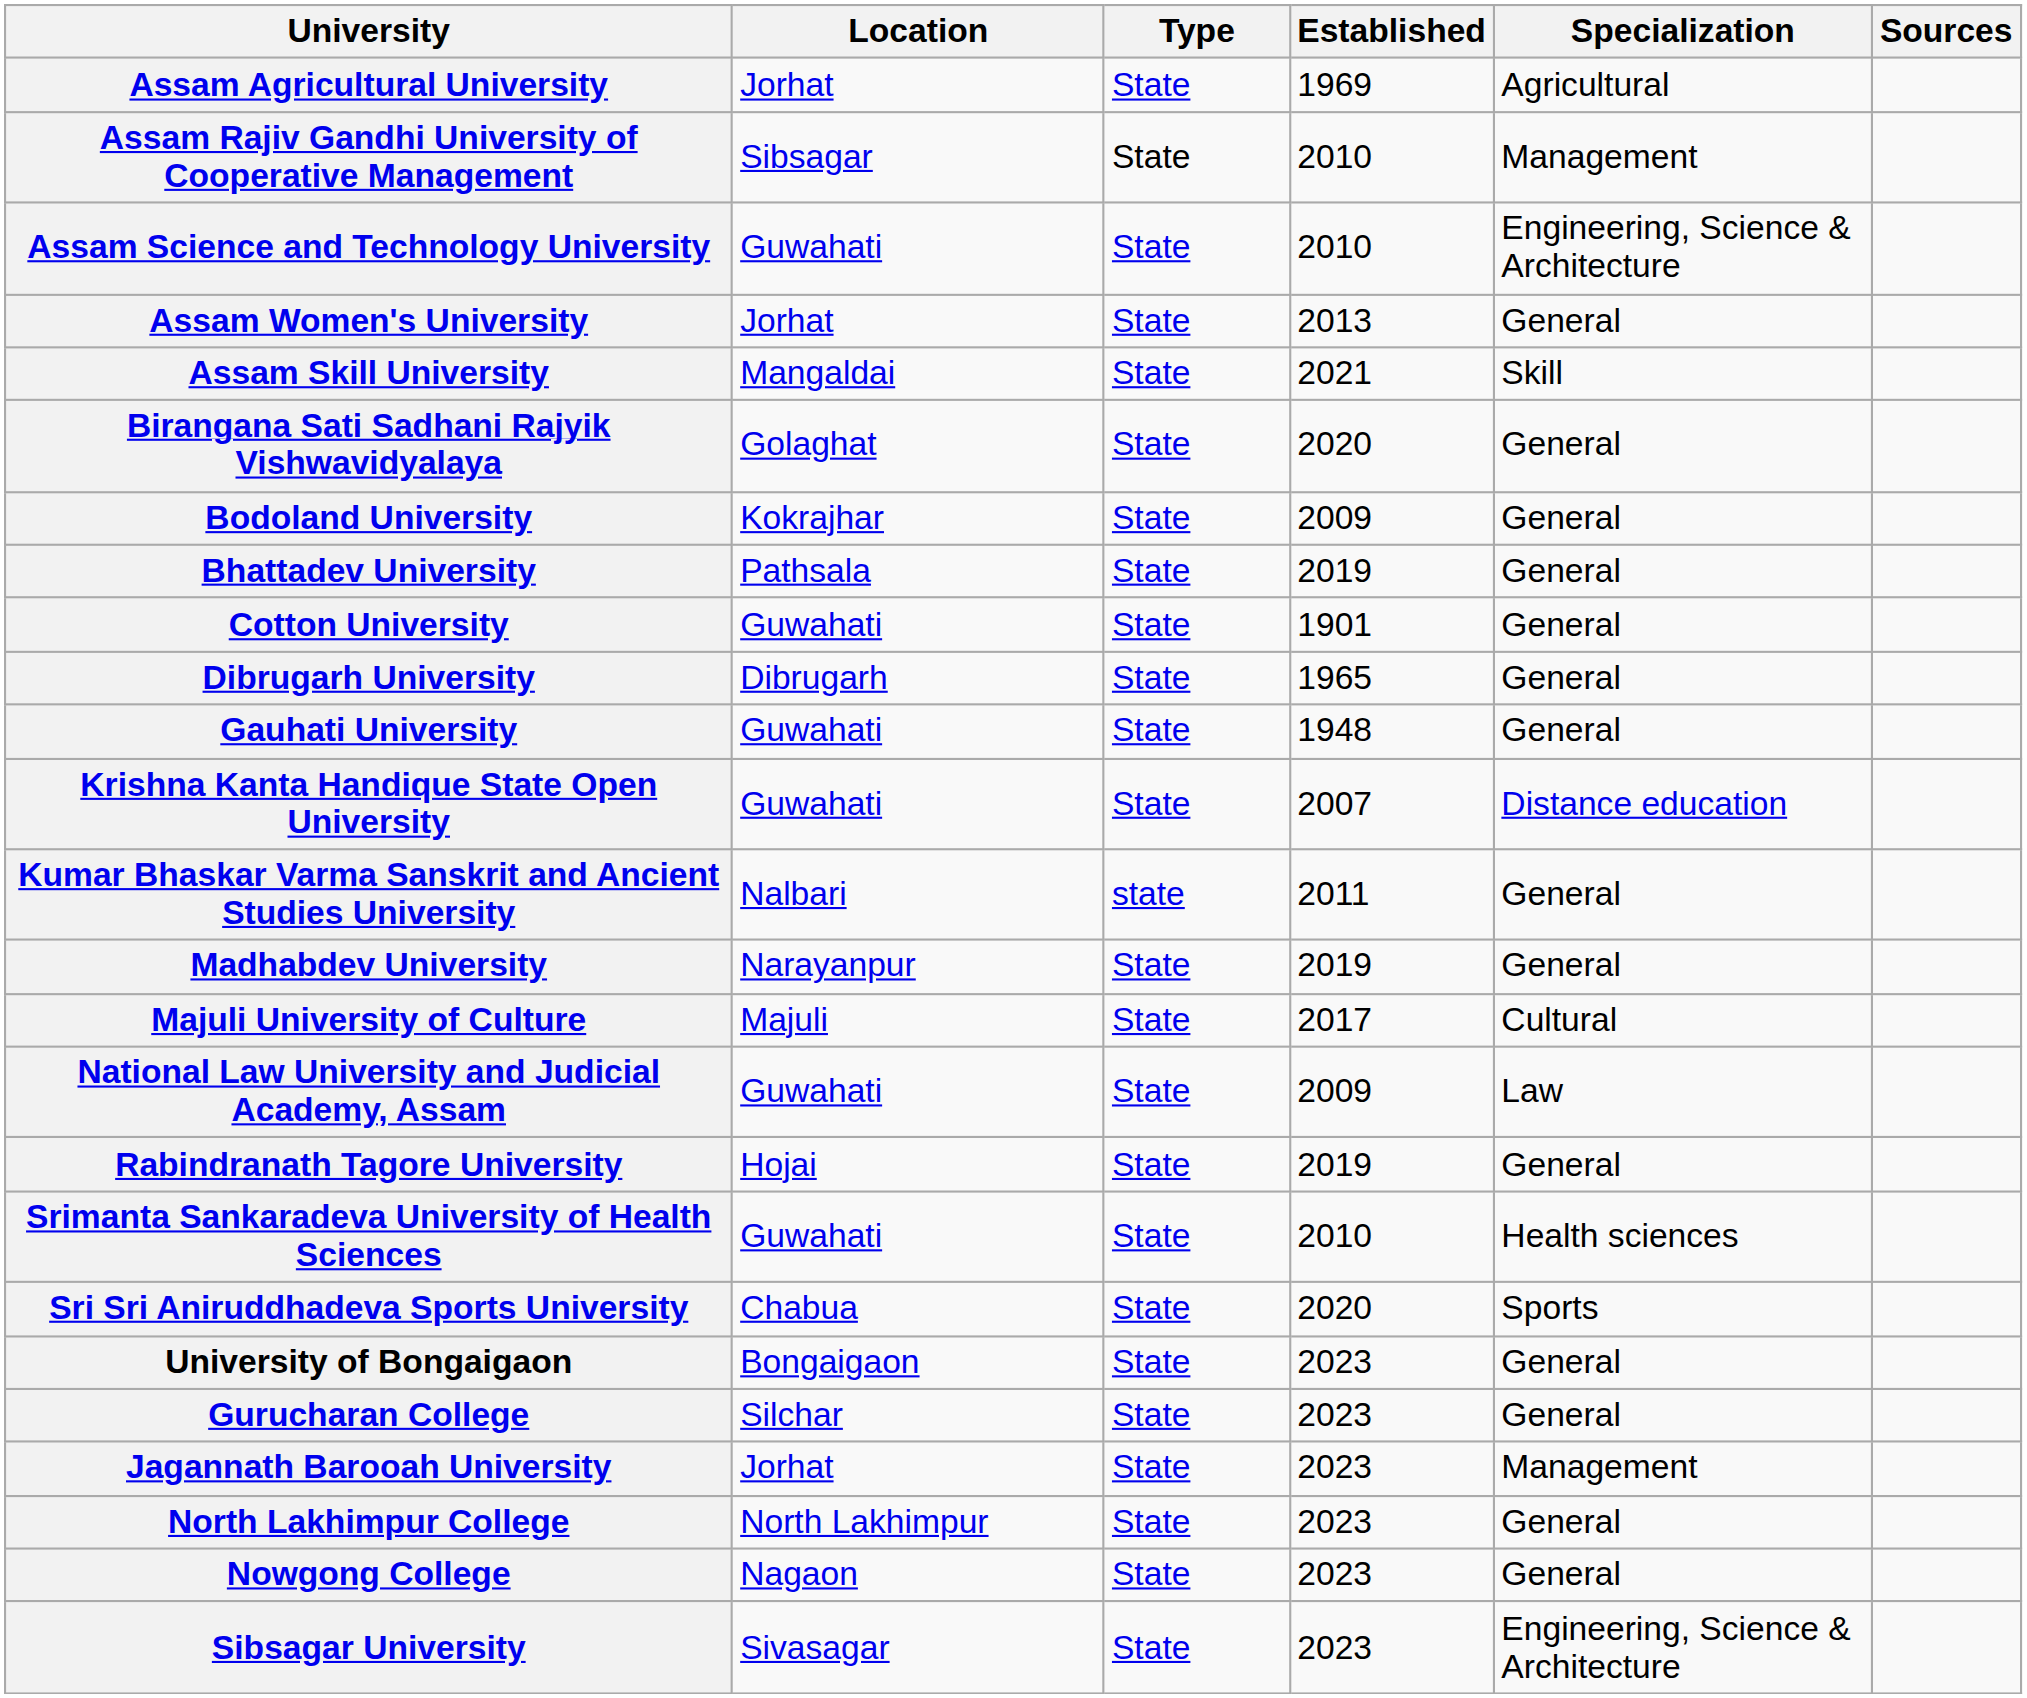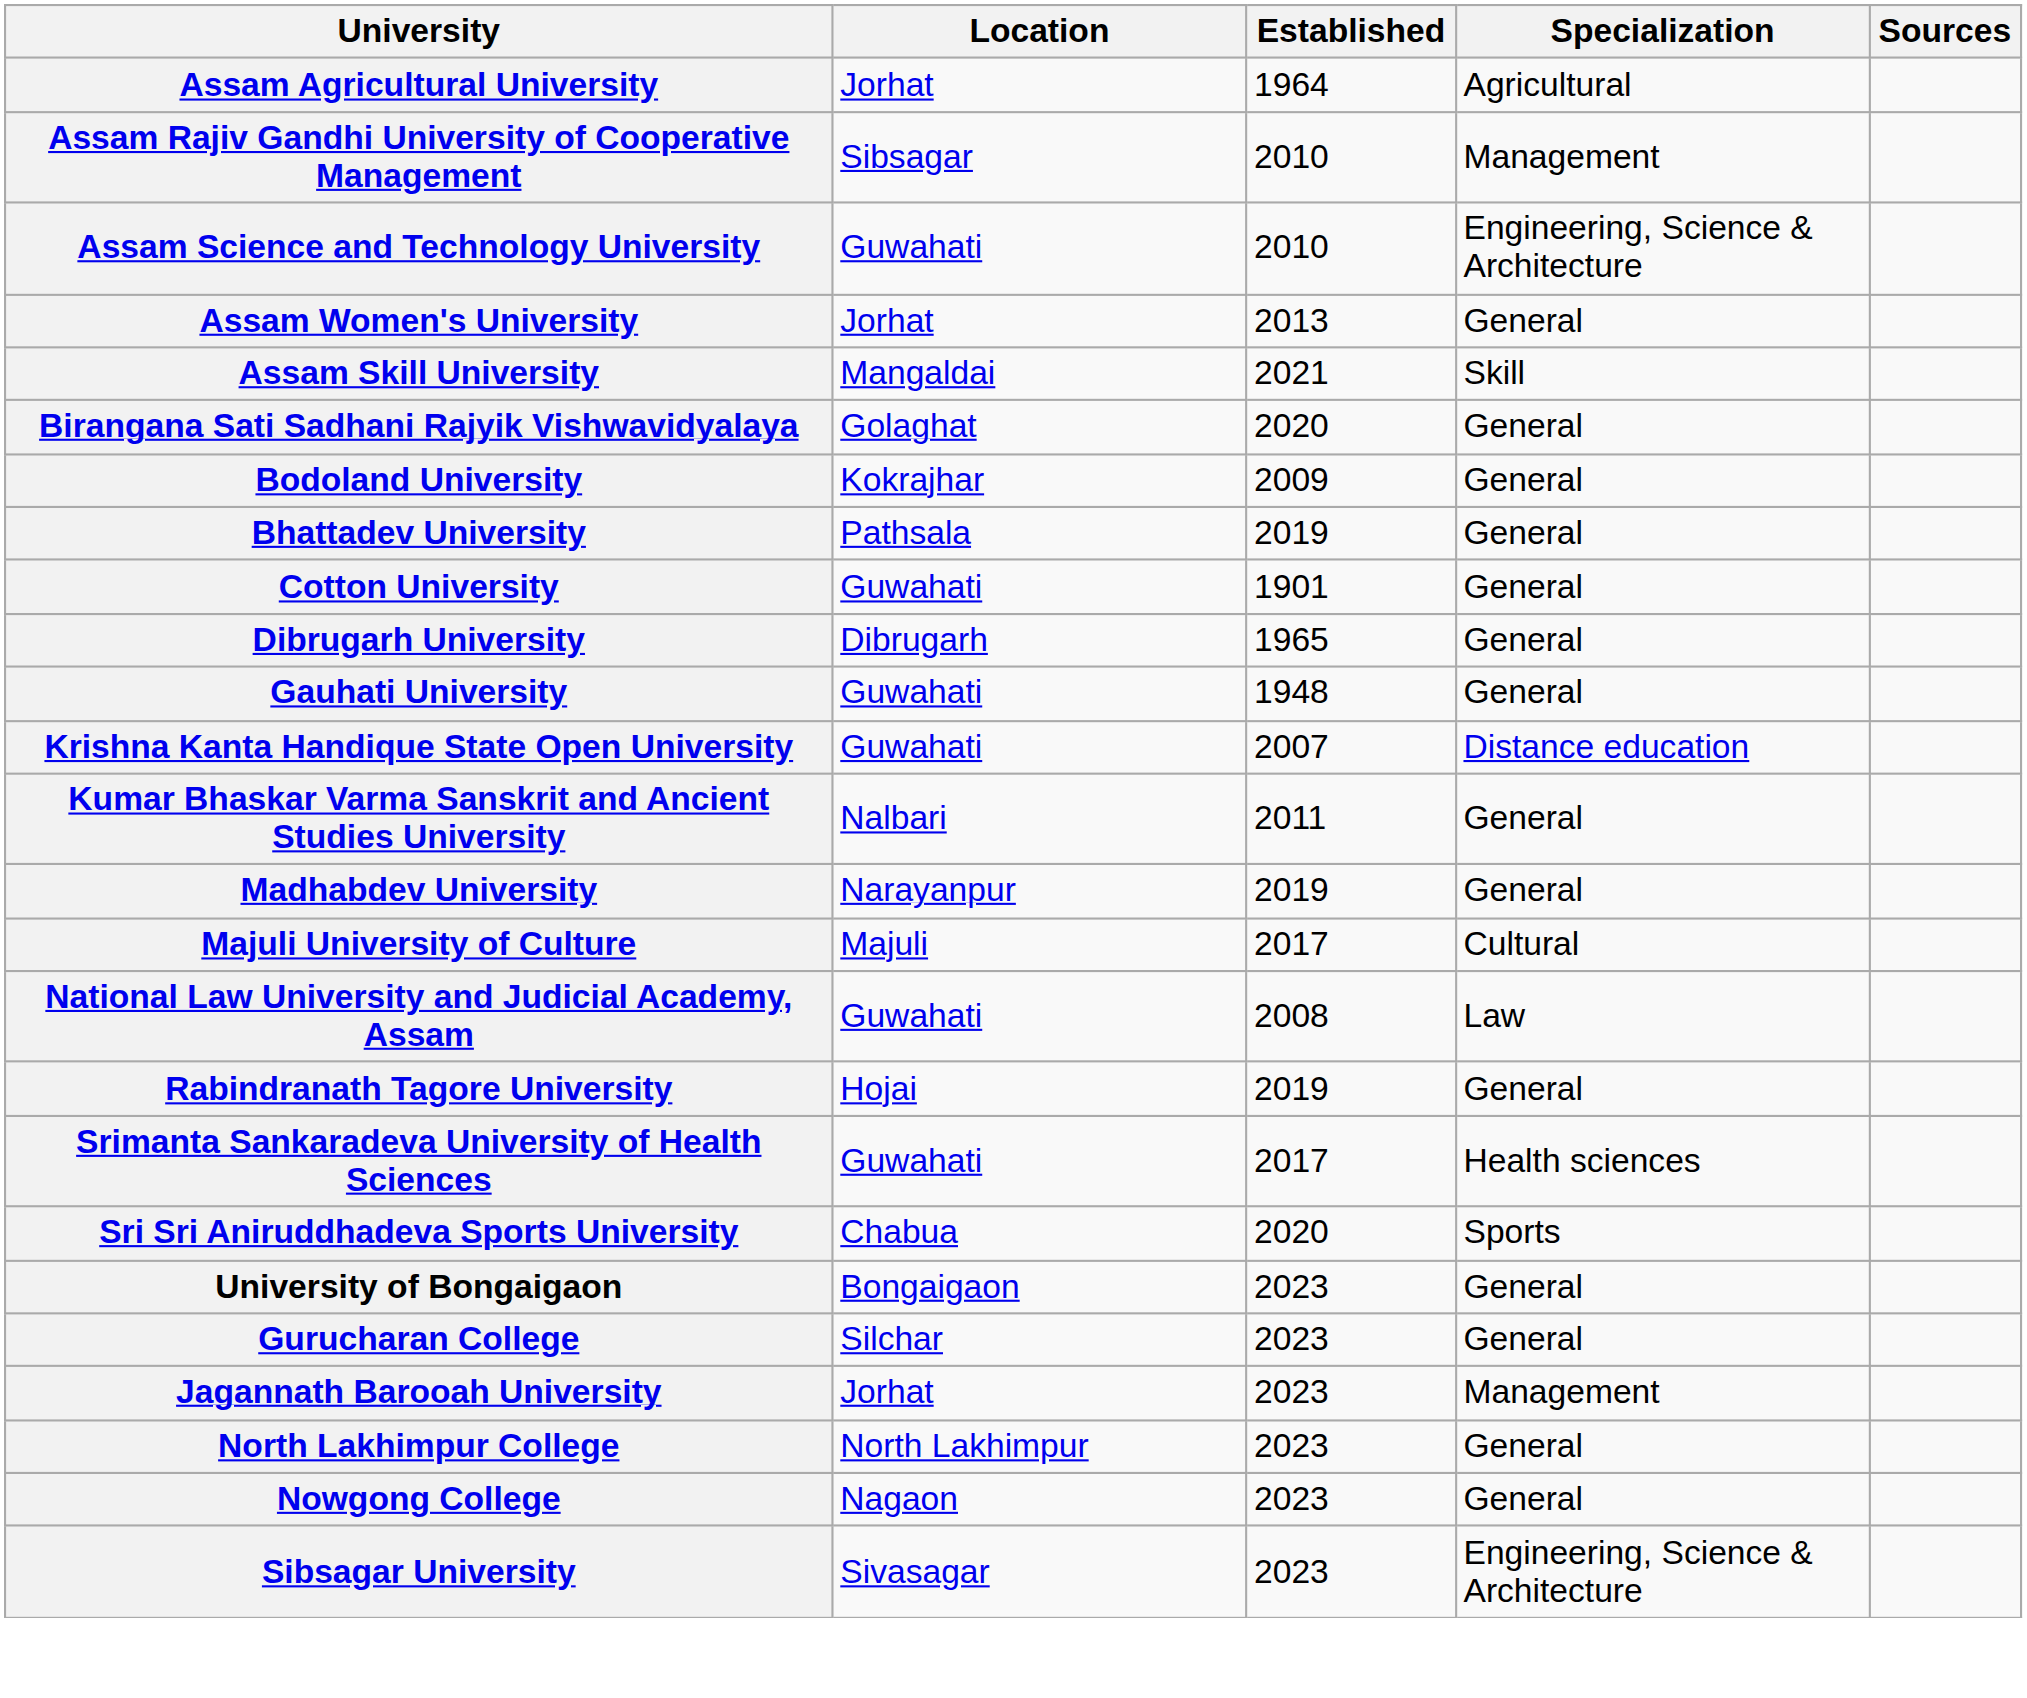- column: Type | State | State | State | State | State | State | State | State | State | State | State | State | state | State | State | State | State | State | State | State | State | State | State | State | State
Assam Agricultural University | Established: 1969 -> 1964
National Law University and Judicial Academy, Assam | Established: 2009 -> 2008
Srimanta Sankaradeva University of Health Sciences | Established: 2010 -> 2017
